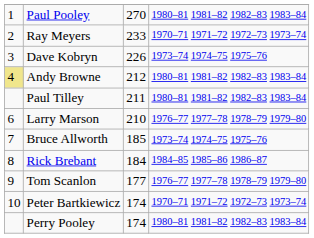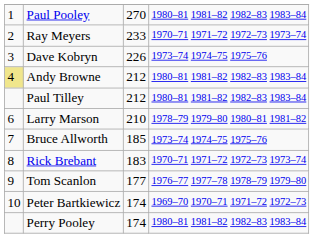Paul Tilley | column 3: 211 -> 212
Larry Marson | column 4: 1976–77 1977–78 1978–79 1979–80 -> 1978–79 1979–80 1980–81 1981–82
Rick Brebant | column 3: 184 -> 183
Rick Brebant | column 4: 1984–85 1985–86 1986–87 -> 1970–71 1971–72 1972–73 1973–74
Peter Bartkiewicz | column 4: 1970–71 1971–72 1972–73 1973–74 -> 1969–70 1970–71 1971–72 1972–73
